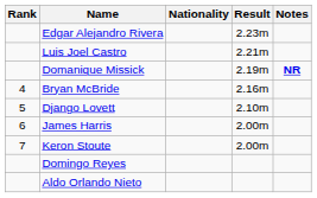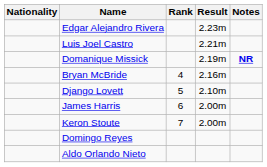columns swapped: Rank <-> Nationality
